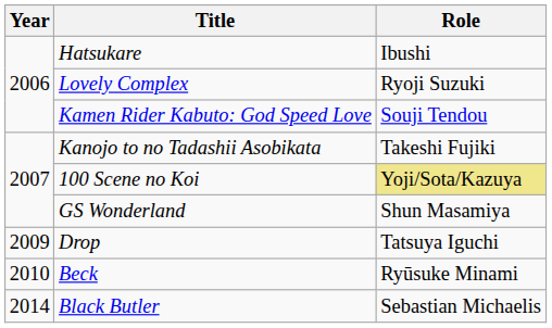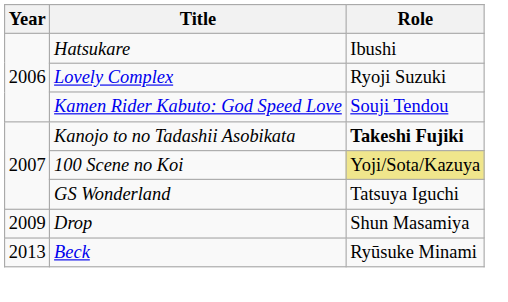Kanojo to no Tadashii Asobikata | Role: normal -> bold
GS Wonderland | Role: Shun Masamiya -> Tatsuya Iguchi
Drop | Role: Tatsuya Iguchi -> Shun Masamiya
Beck | Year: 2010 -> 2013
- row: 2014 | Black Butler | Sebastian Michaelis
